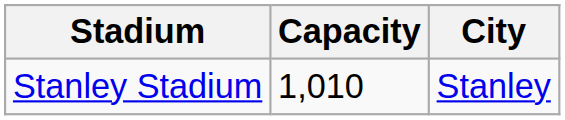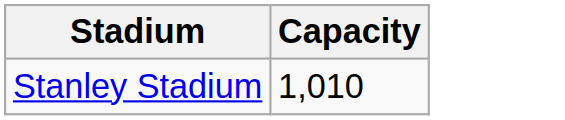- column: City | Stanley
